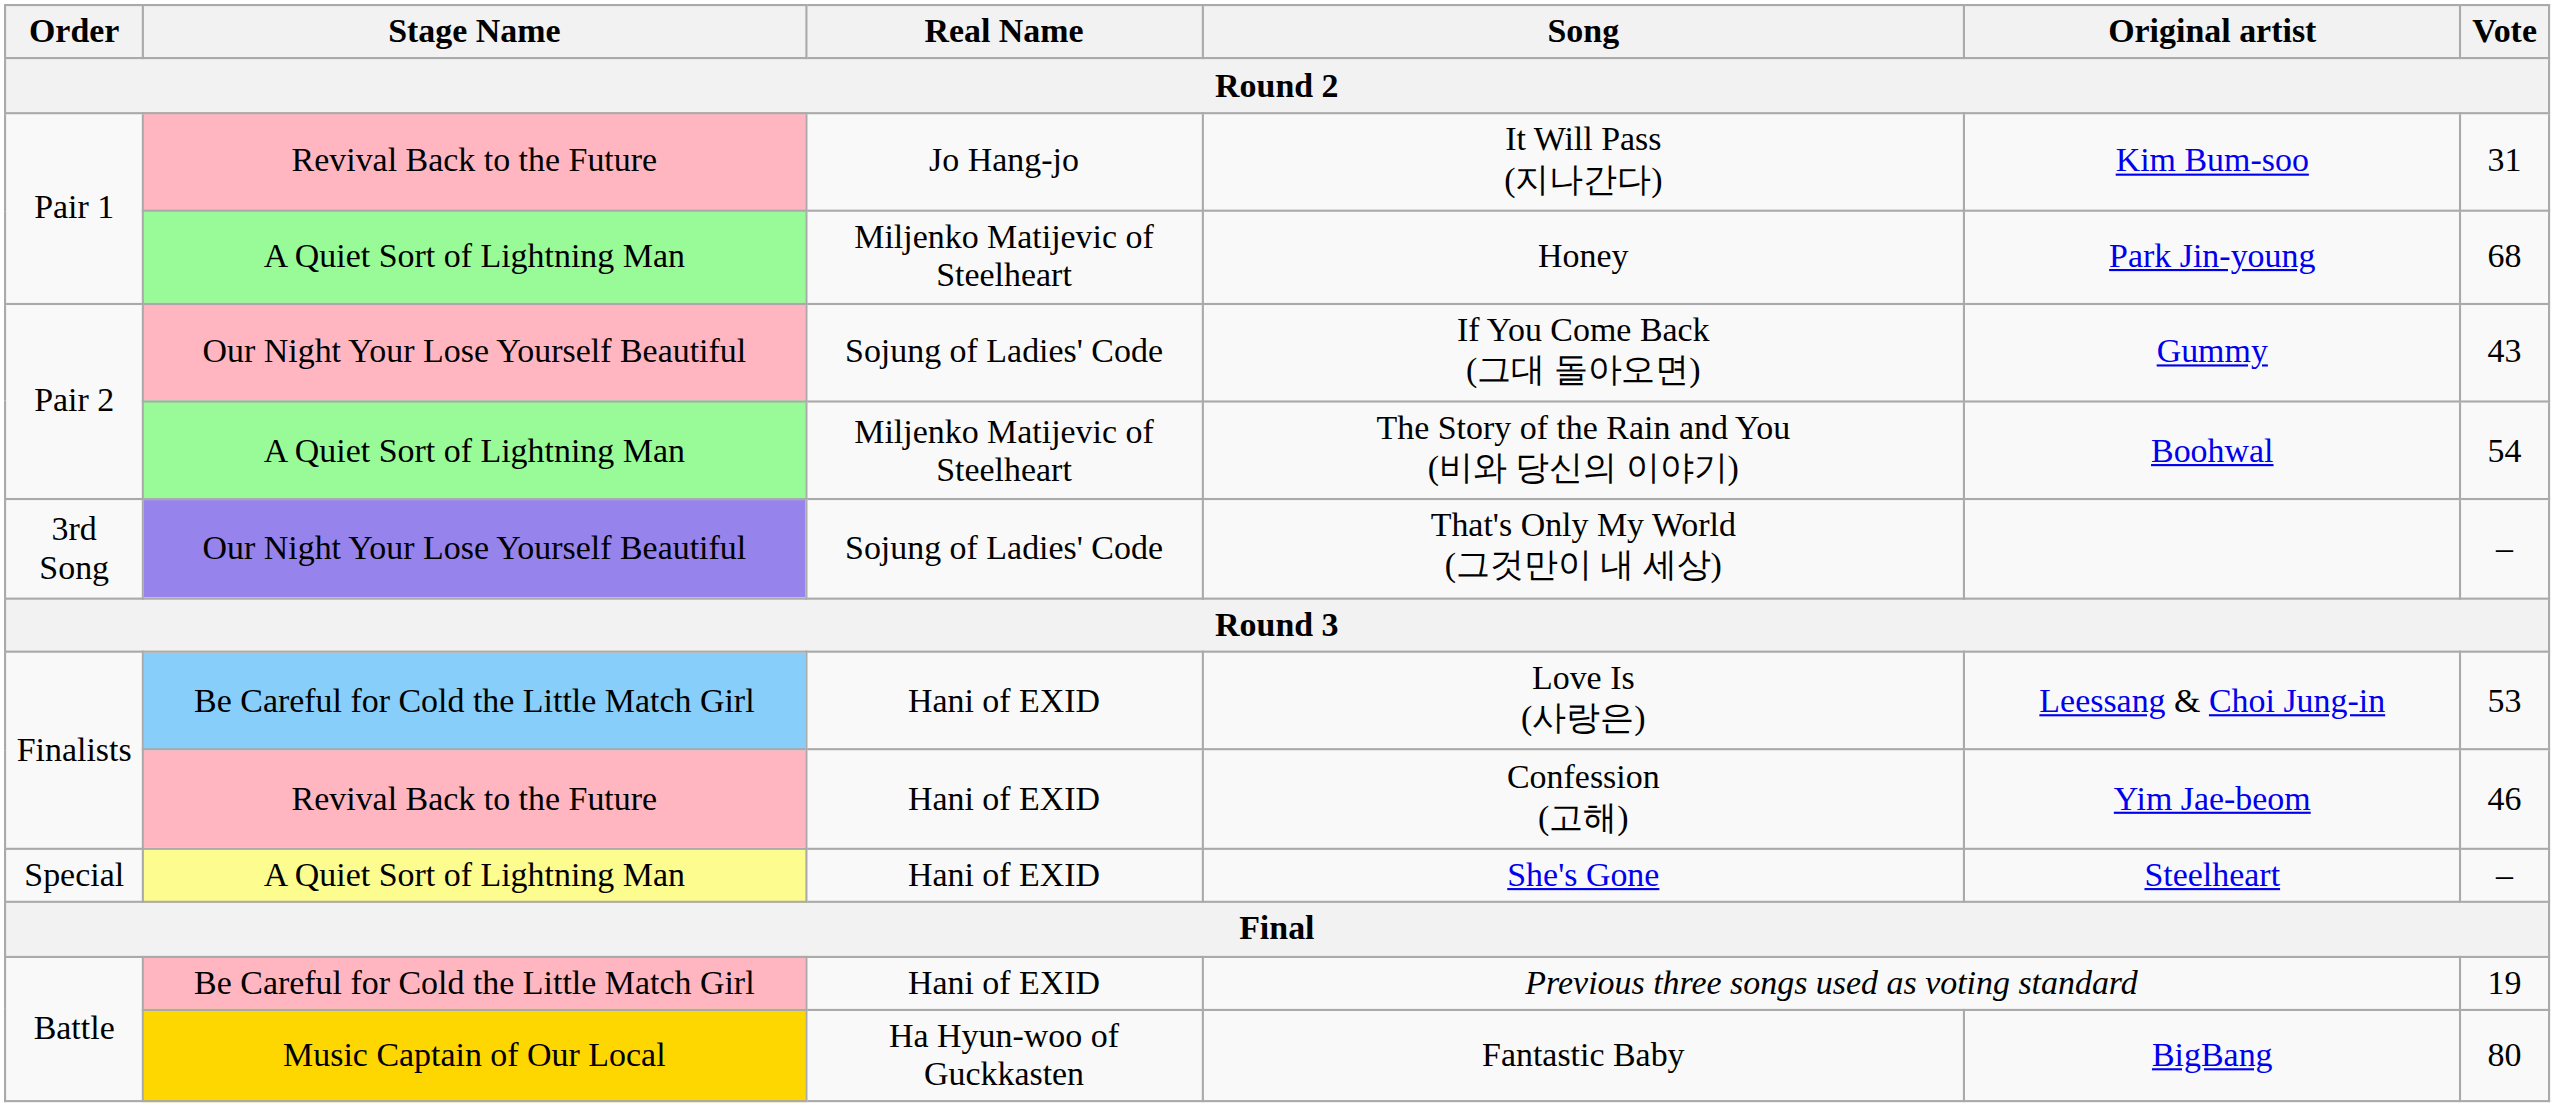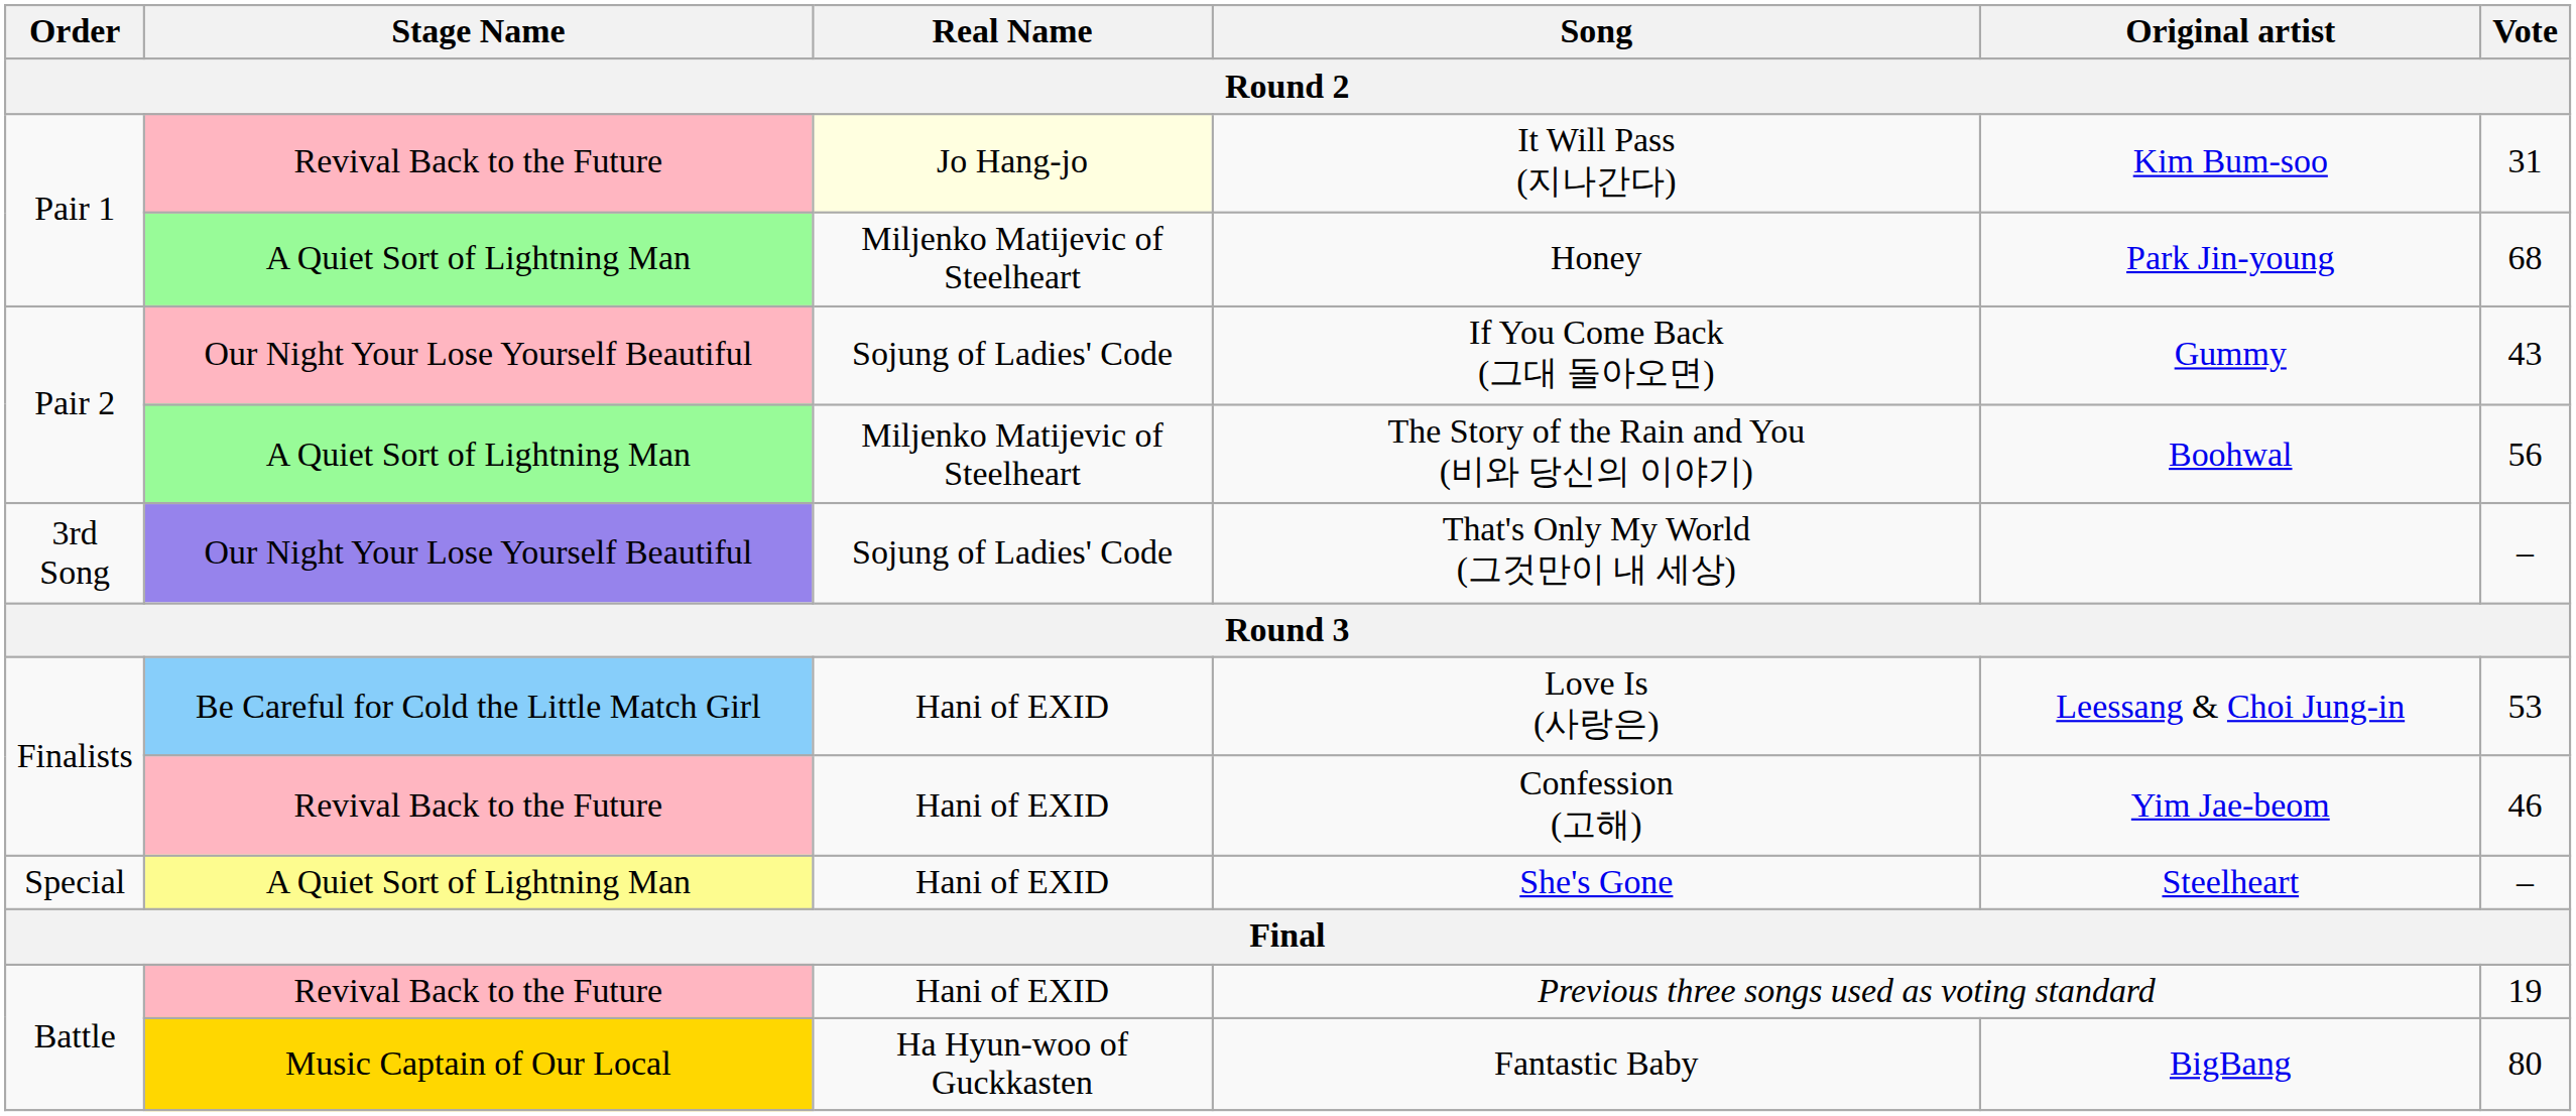It Will Pass (지나간다) | Real Name: no background -> lightyellow background
The Story of the Rain and You (비와 당신의 이야기) | Vote: 54 -> 56
Previous three songs used as voting standard | Stage Name: Be Careful for Cold the Little Match Girl -> Revival Back to the Future
